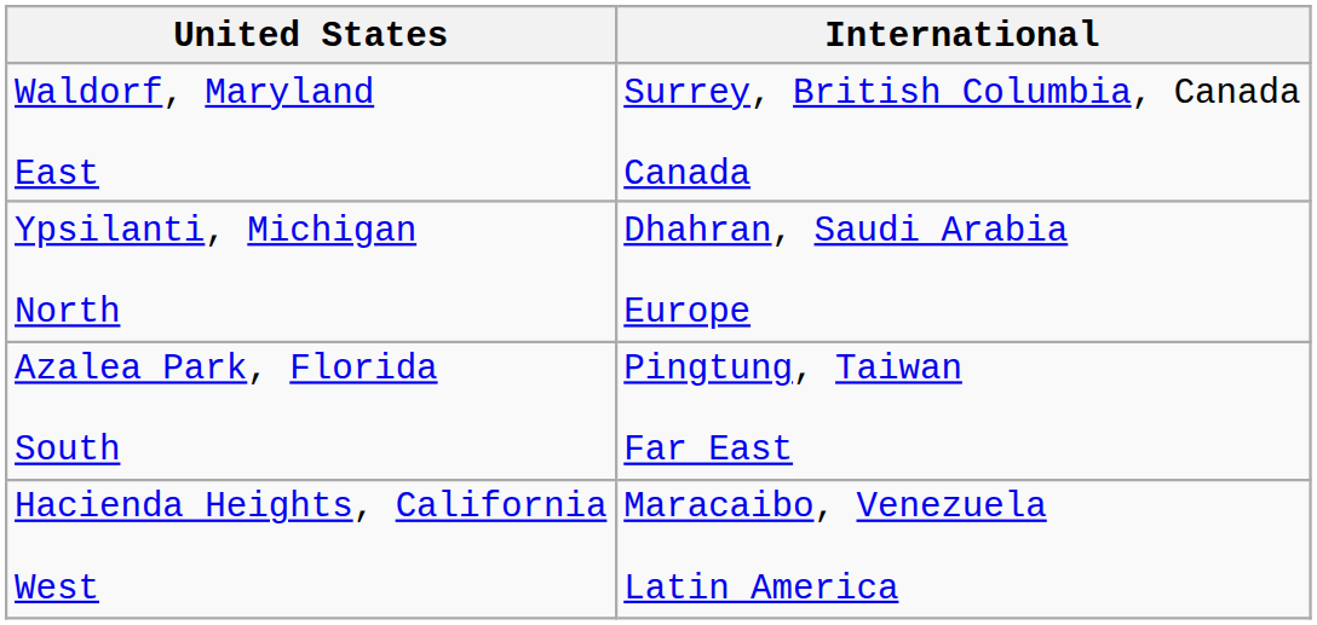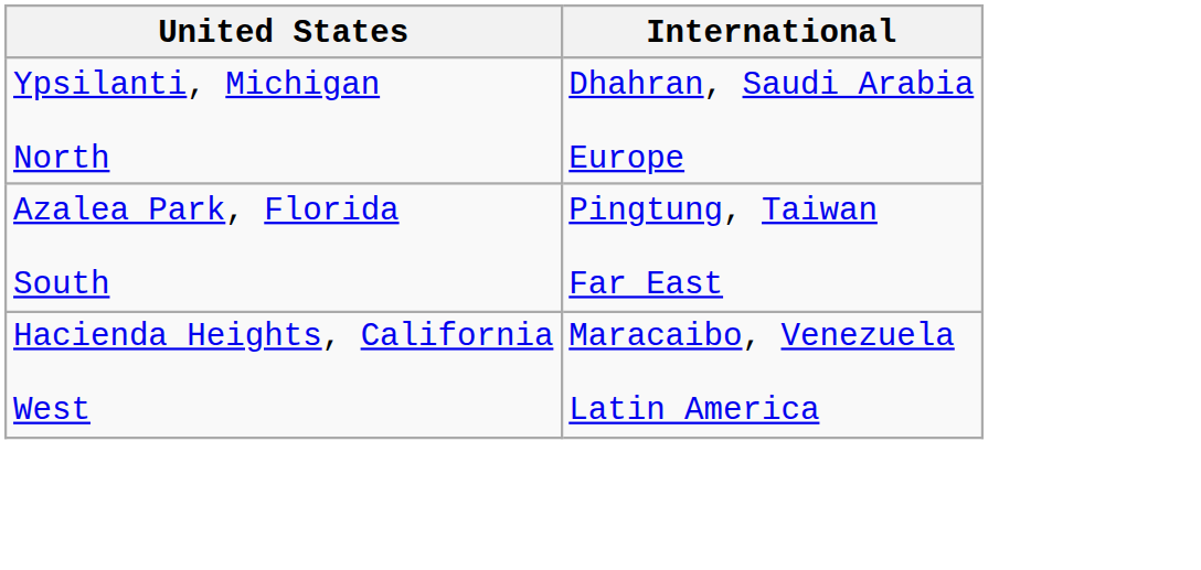- row: Waldorf, Maryland East | Surrey, British Columbia, Canada Canada
